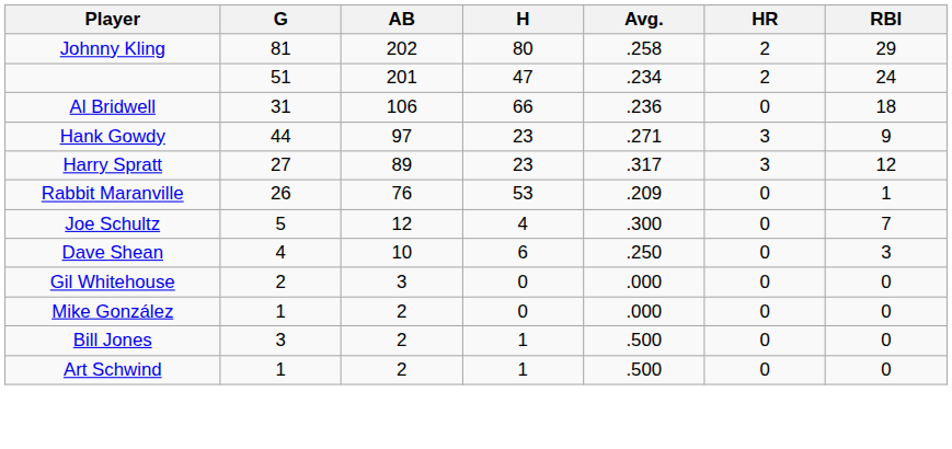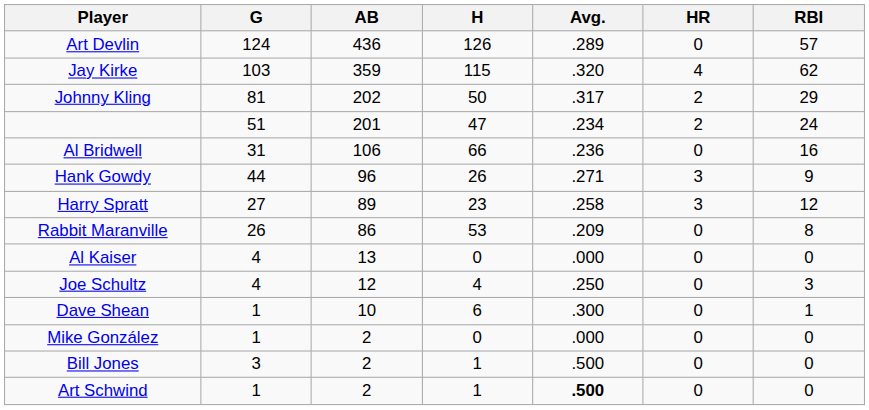+ row: Art Devlin | 124 | 436 | 126 | .289 | 0 | 57
+ row: Jay Kirke | 103 | 359 | 115 | .320 | 4 | 62
Johnny Kling | H: 80 -> 50
Johnny Kling | Avg.: .258 -> .317
Al Bridwell | RBI: 18 -> 16
Hank Gowdy | AB: 97 -> 96
Hank Gowdy | H: 23 -> 26
Harry Spratt | Avg.: .317 -> .258
Rabbit Maranville | AB: 76 -> 86
Rabbit Maranville | RBI: 1 -> 8
+ row: Al Kaiser | 4 | 13 | 0 | .000 | 0 | 0
Joe Schultz | G: 5 -> 4
Joe Schultz | Avg.: .300 -> .250
Joe Schultz | RBI: 7 -> 3
Dave Shean | G: 4 -> 1
Dave Shean | Avg.: .250 -> .300
Dave Shean | RBI: 3 -> 1
- row: Gil Whitehouse | 2 | 3 | 0 | .000 | 0 | 0
Art Schwind | Avg.: normal -> bold
